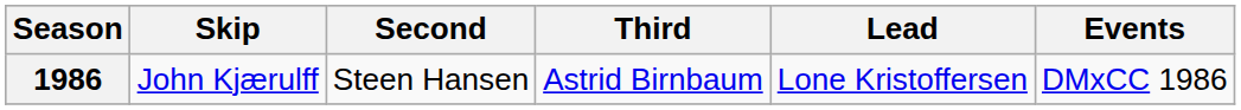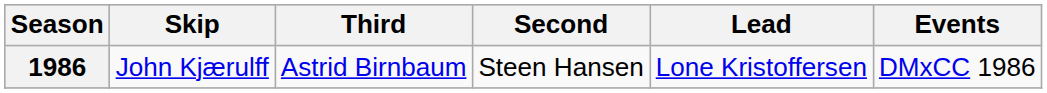columns swapped: Third <-> Second
